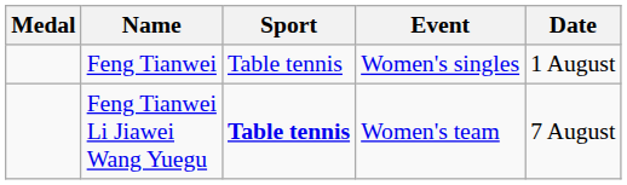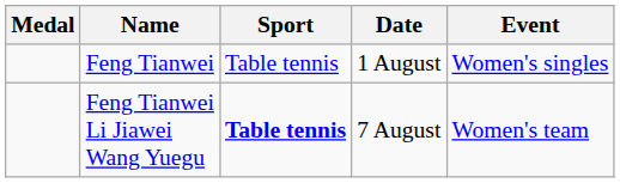columns swapped: Event <-> Date
